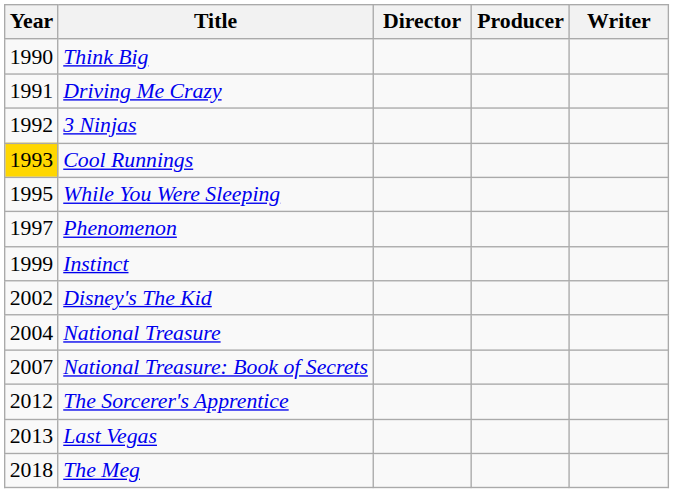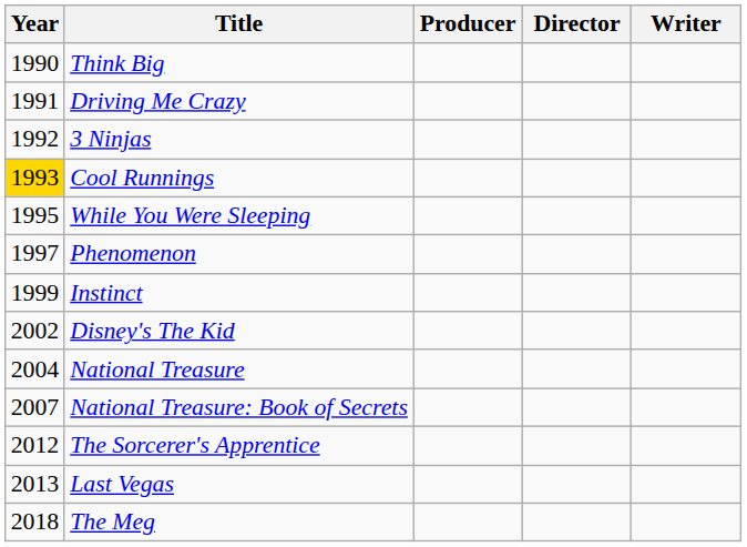columns swapped: Director <-> Producer
